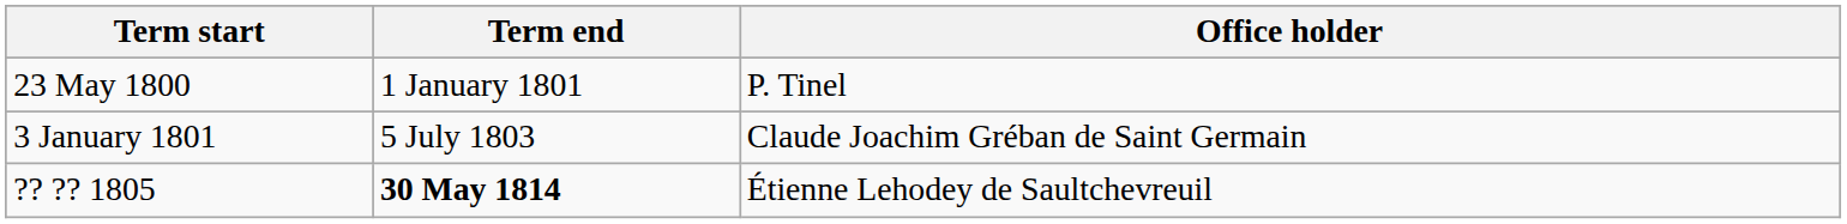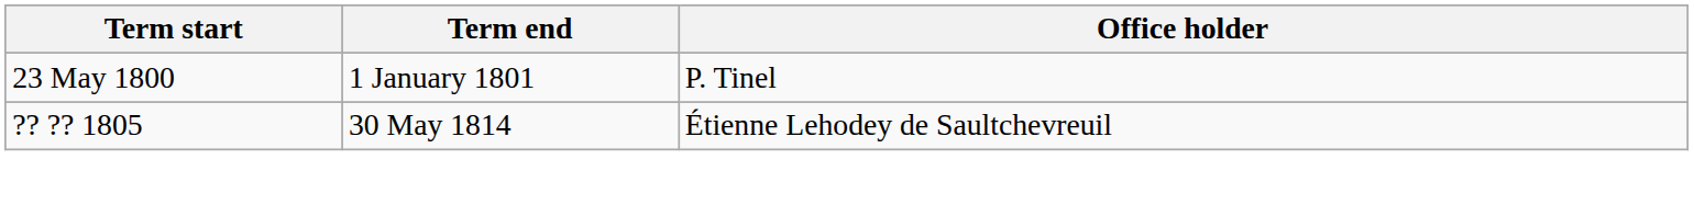- row: 3 January 1801 | 5 July 1803 | Claude Joachim Gréban de Saint Germain
?? ?? 1805 | Term end: bold -> normal
